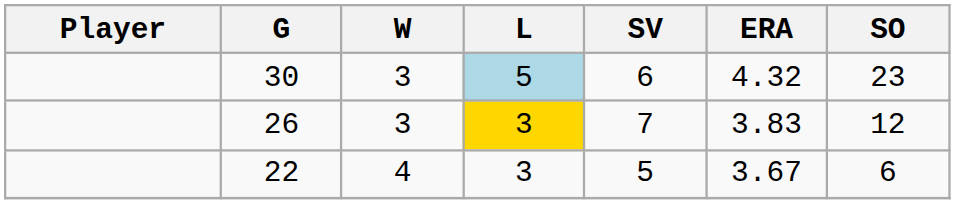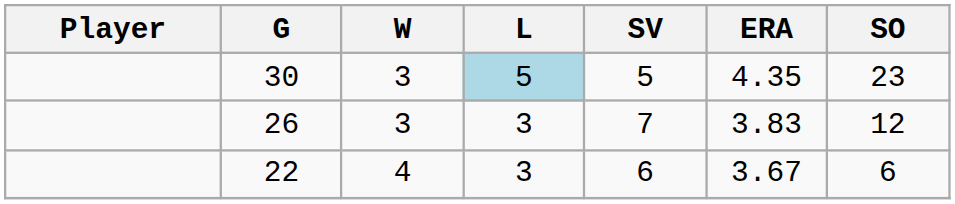30 | SV: 6 -> 5
30 | ERA: 4.32 -> 4.35
26 | L: gold background -> no background
22 | SV: 5 -> 6
